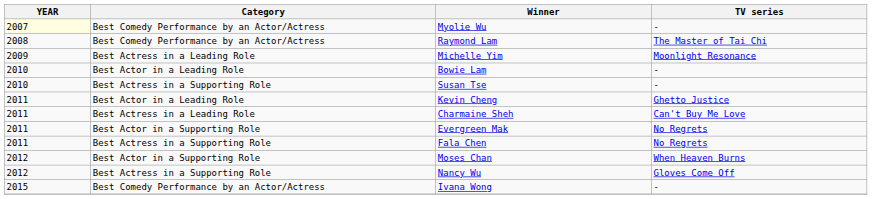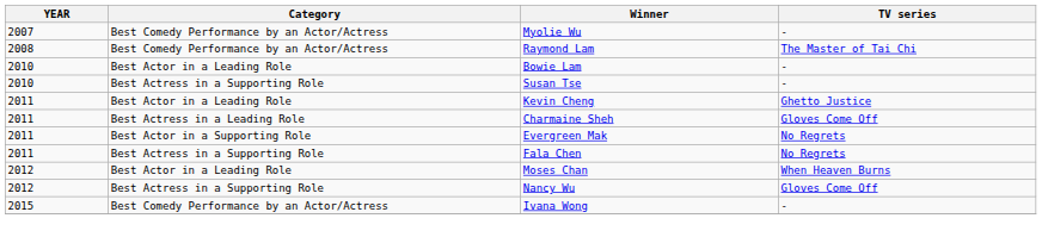Myolie Wu | YEAR: lightyellow background -> no background
- row: 2009 | Best Actress in a Leading Role | Michelle Yim | Moonlight Resonance
Charmaine Sheh | TV series: Can't Buy Me Love -> Gloves Come Off
Moses Chan | Category: Best Actor in a Supporting Role -> Best Actor in a Leading Role
